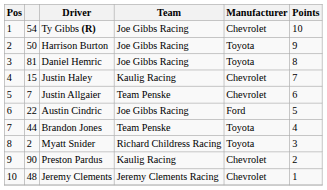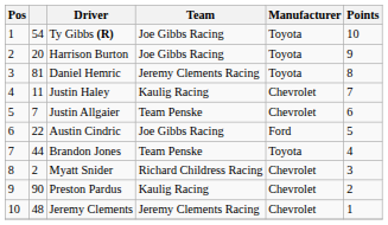Ty Gibbs (R) | Manufacturer: Chevrolet -> Toyota
Harrison Burton | column 2: 50 -> 20
Daniel Hemric | Team: Joe Gibbs Racing -> Jeremy Clements Racing
Justin Haley | column 2: 15 -> 11
Myatt Snider | Manufacturer: Toyota -> Chevrolet
